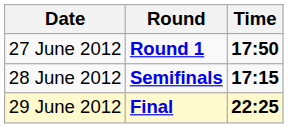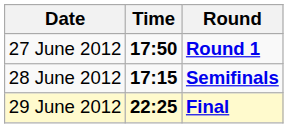columns swapped: Time <-> Round
